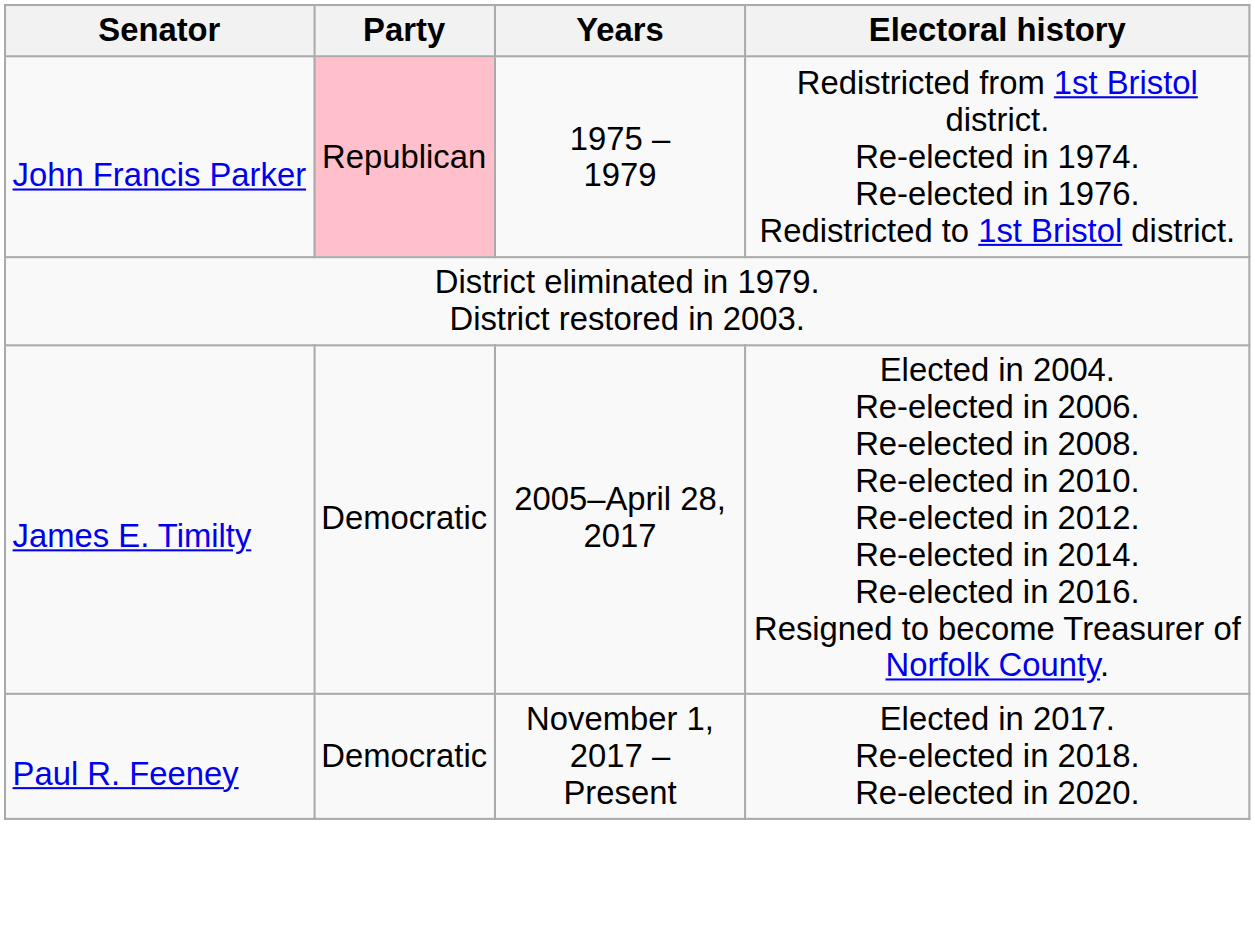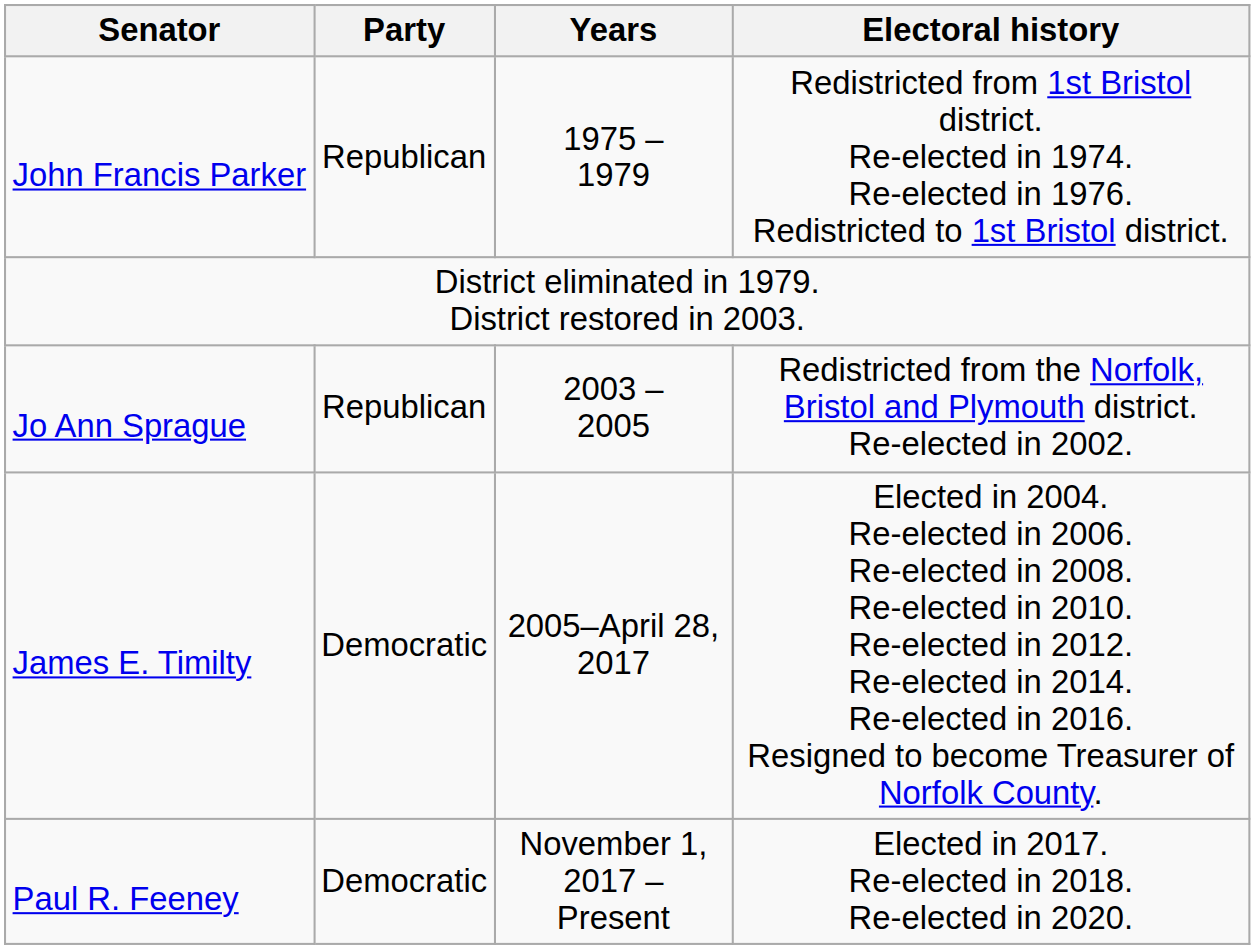John Francis Parker | Party: pink background -> no background
+ row: Jo Ann Sprague | Republican | 2003 – 2005 | Redistricted from the Norfolk, Bristol and Plymouth district. Re-elected in 2002.
